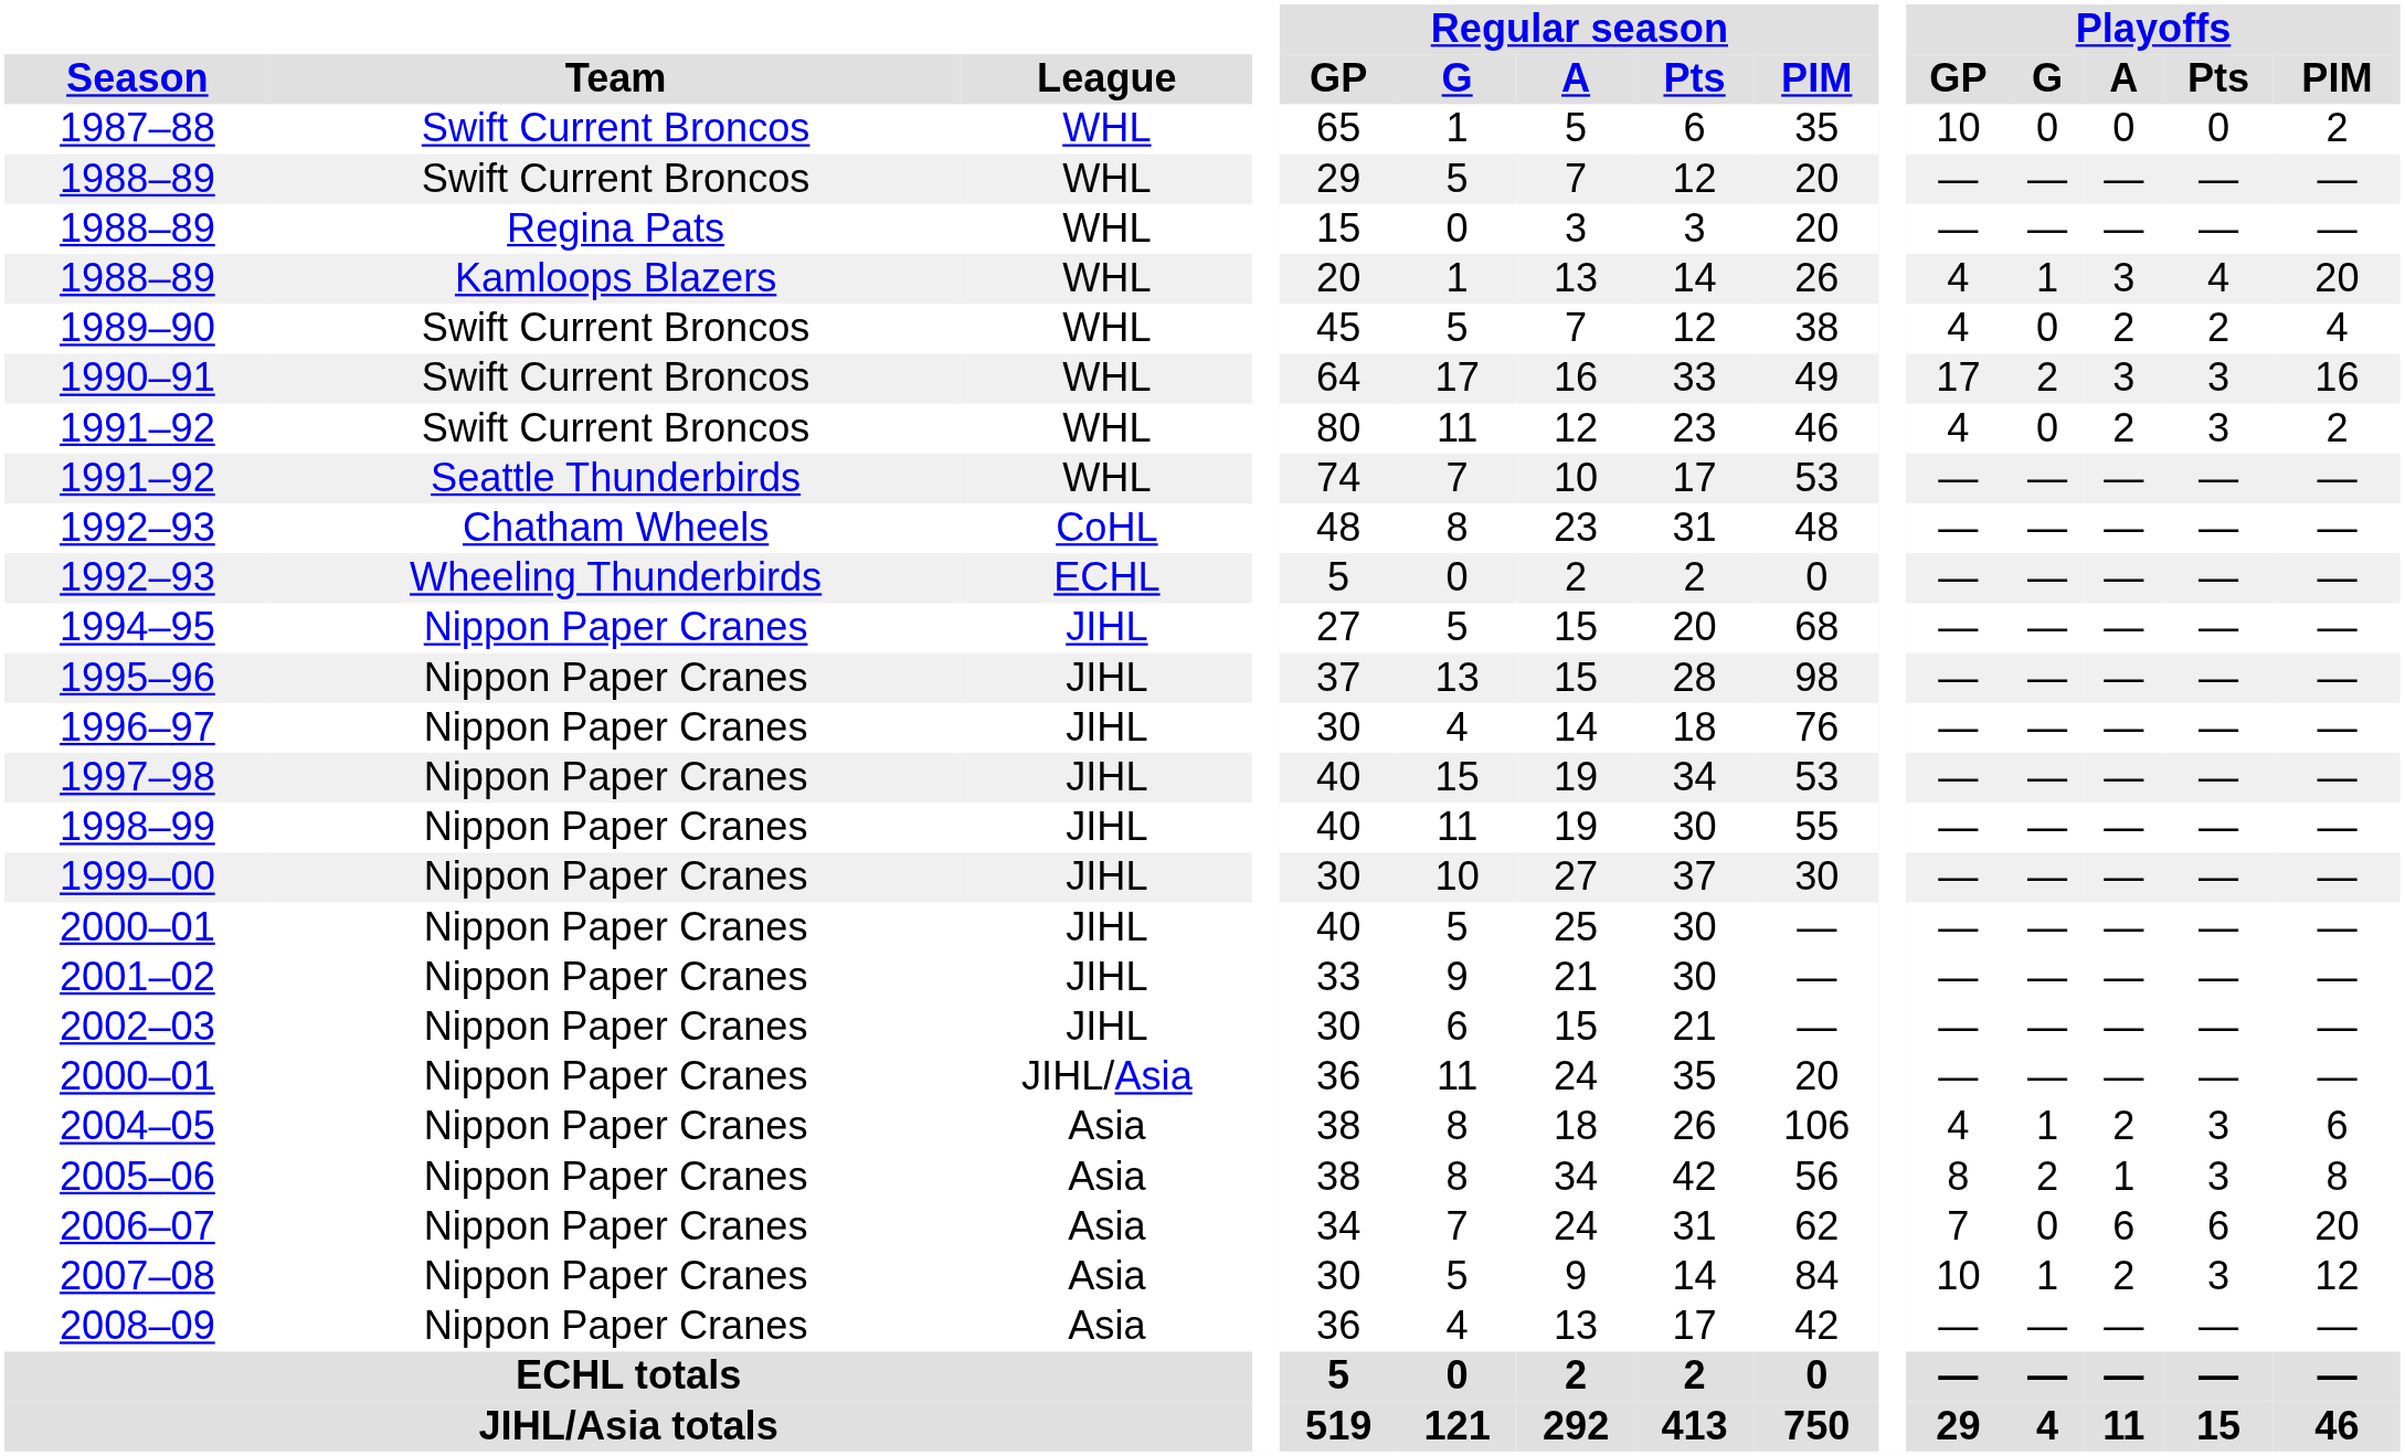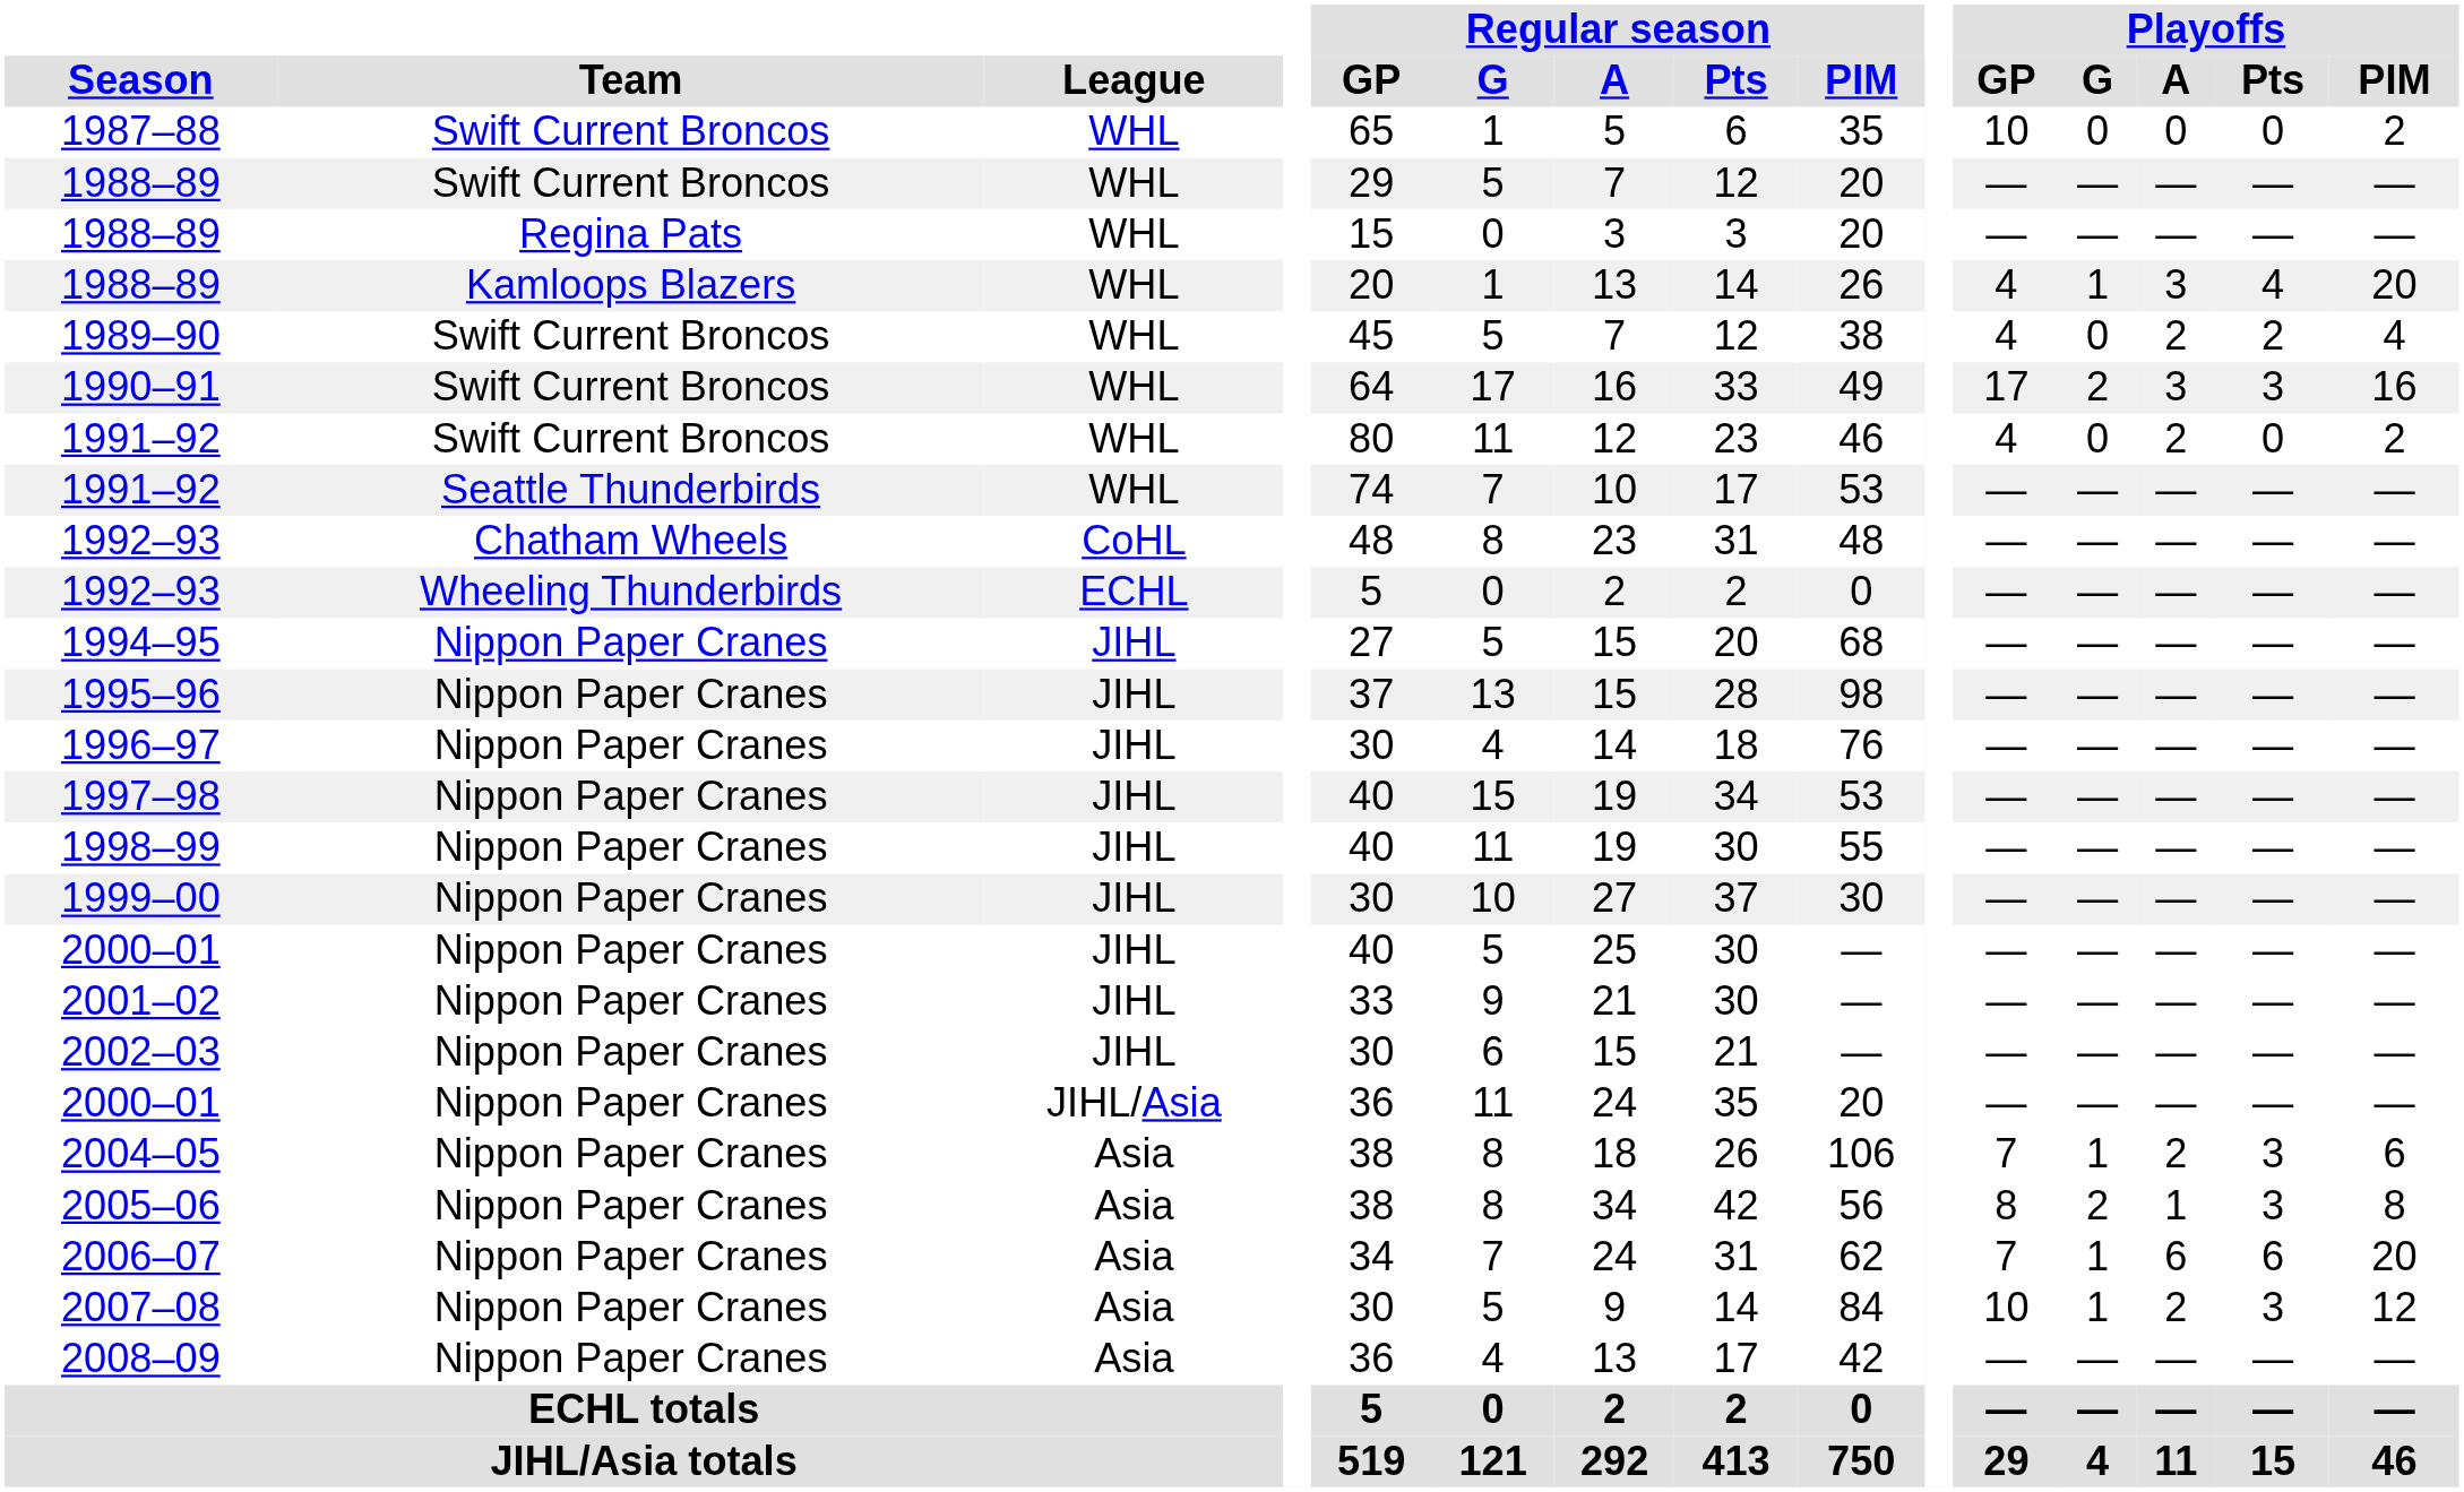1991–92 / Swift Current Broncos | Playoffs / Pts: 3 -> 0
2004–05 | Playoffs / GP: 4 -> 7
2006–07 | Playoffs / G: 0 -> 1
